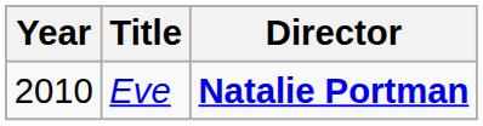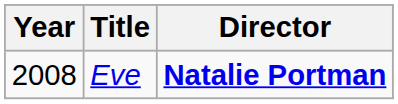Eve | Year: 2010 -> 2008
